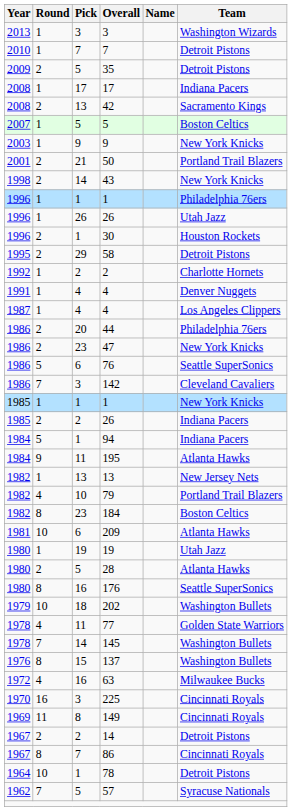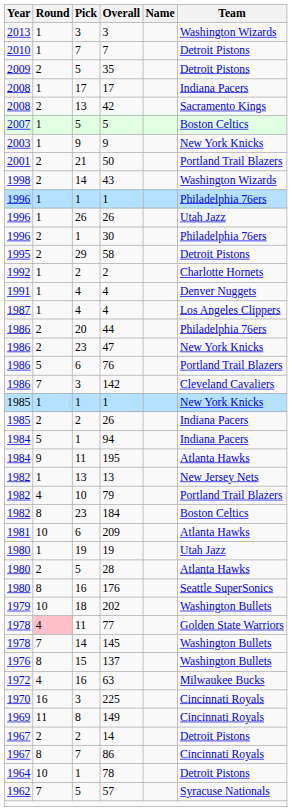43 | Team: New York Knicks -> Washington Wizards
30 | Team: Houston Rockets -> Philadelphia 76ers
76 | Team: Seattle SuperSonics -> Portland Trail Blazers
77 | Round: no background -> pink background
